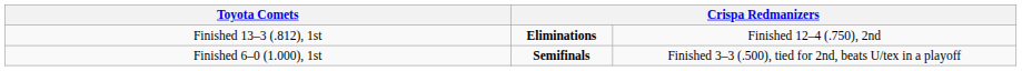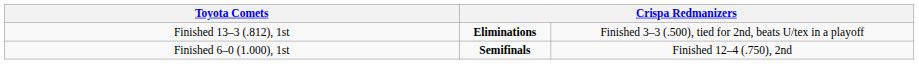Finished 13–3 (.812), 1st | column 4: Finished 12–4 (.750), 2nd -> Finished 3–3 (.500), tied for 2nd, beats U/tex in a playoff
Finished 6–0 (1.000), 1st | column 4: Finished 3–3 (.500), tied for 2nd, beats U/tex in a playoff -> Finished 12–4 (.750), 2nd
